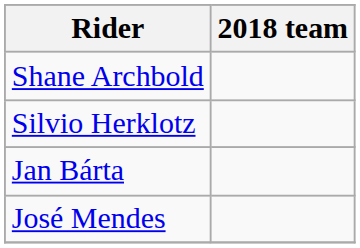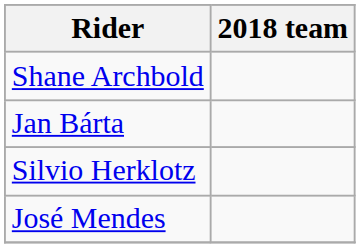rows swapped: Jan Bárta <-> Silvio Herklotz
